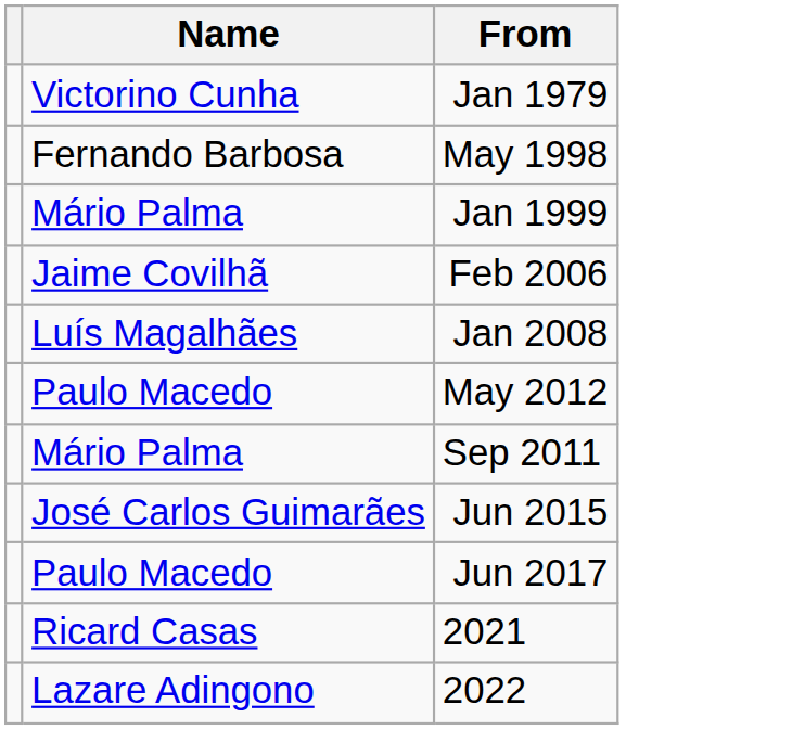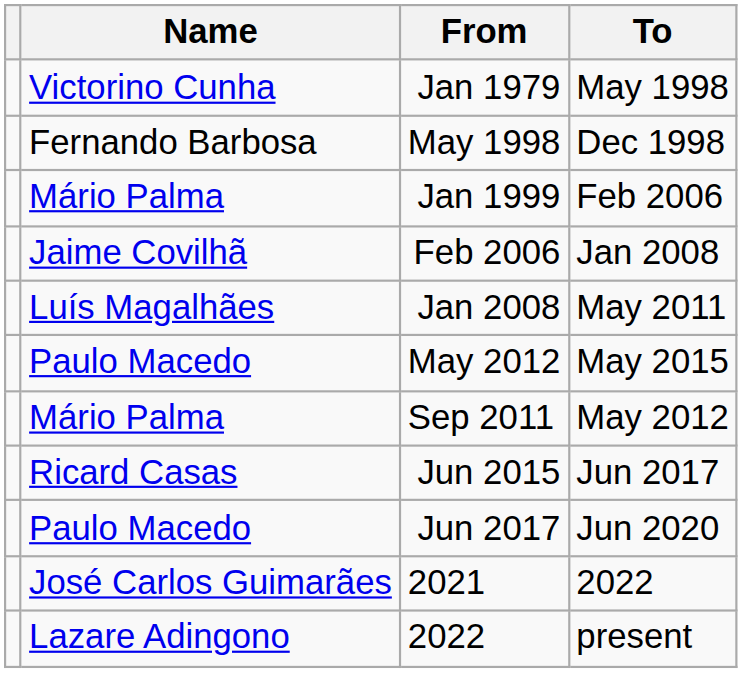+ column: To | May 1998 | Dec 1998 | Feb 2006 | Jan 2008 | May 2011 | May 2015 | May 2012 | Jun 2017 | Jun 2020 | 2022 | present
Jun 2015 | Name: José Carlos Guimarães -> Ricard Casas
2021 | Name: Ricard Casas -> José Carlos Guimarães
